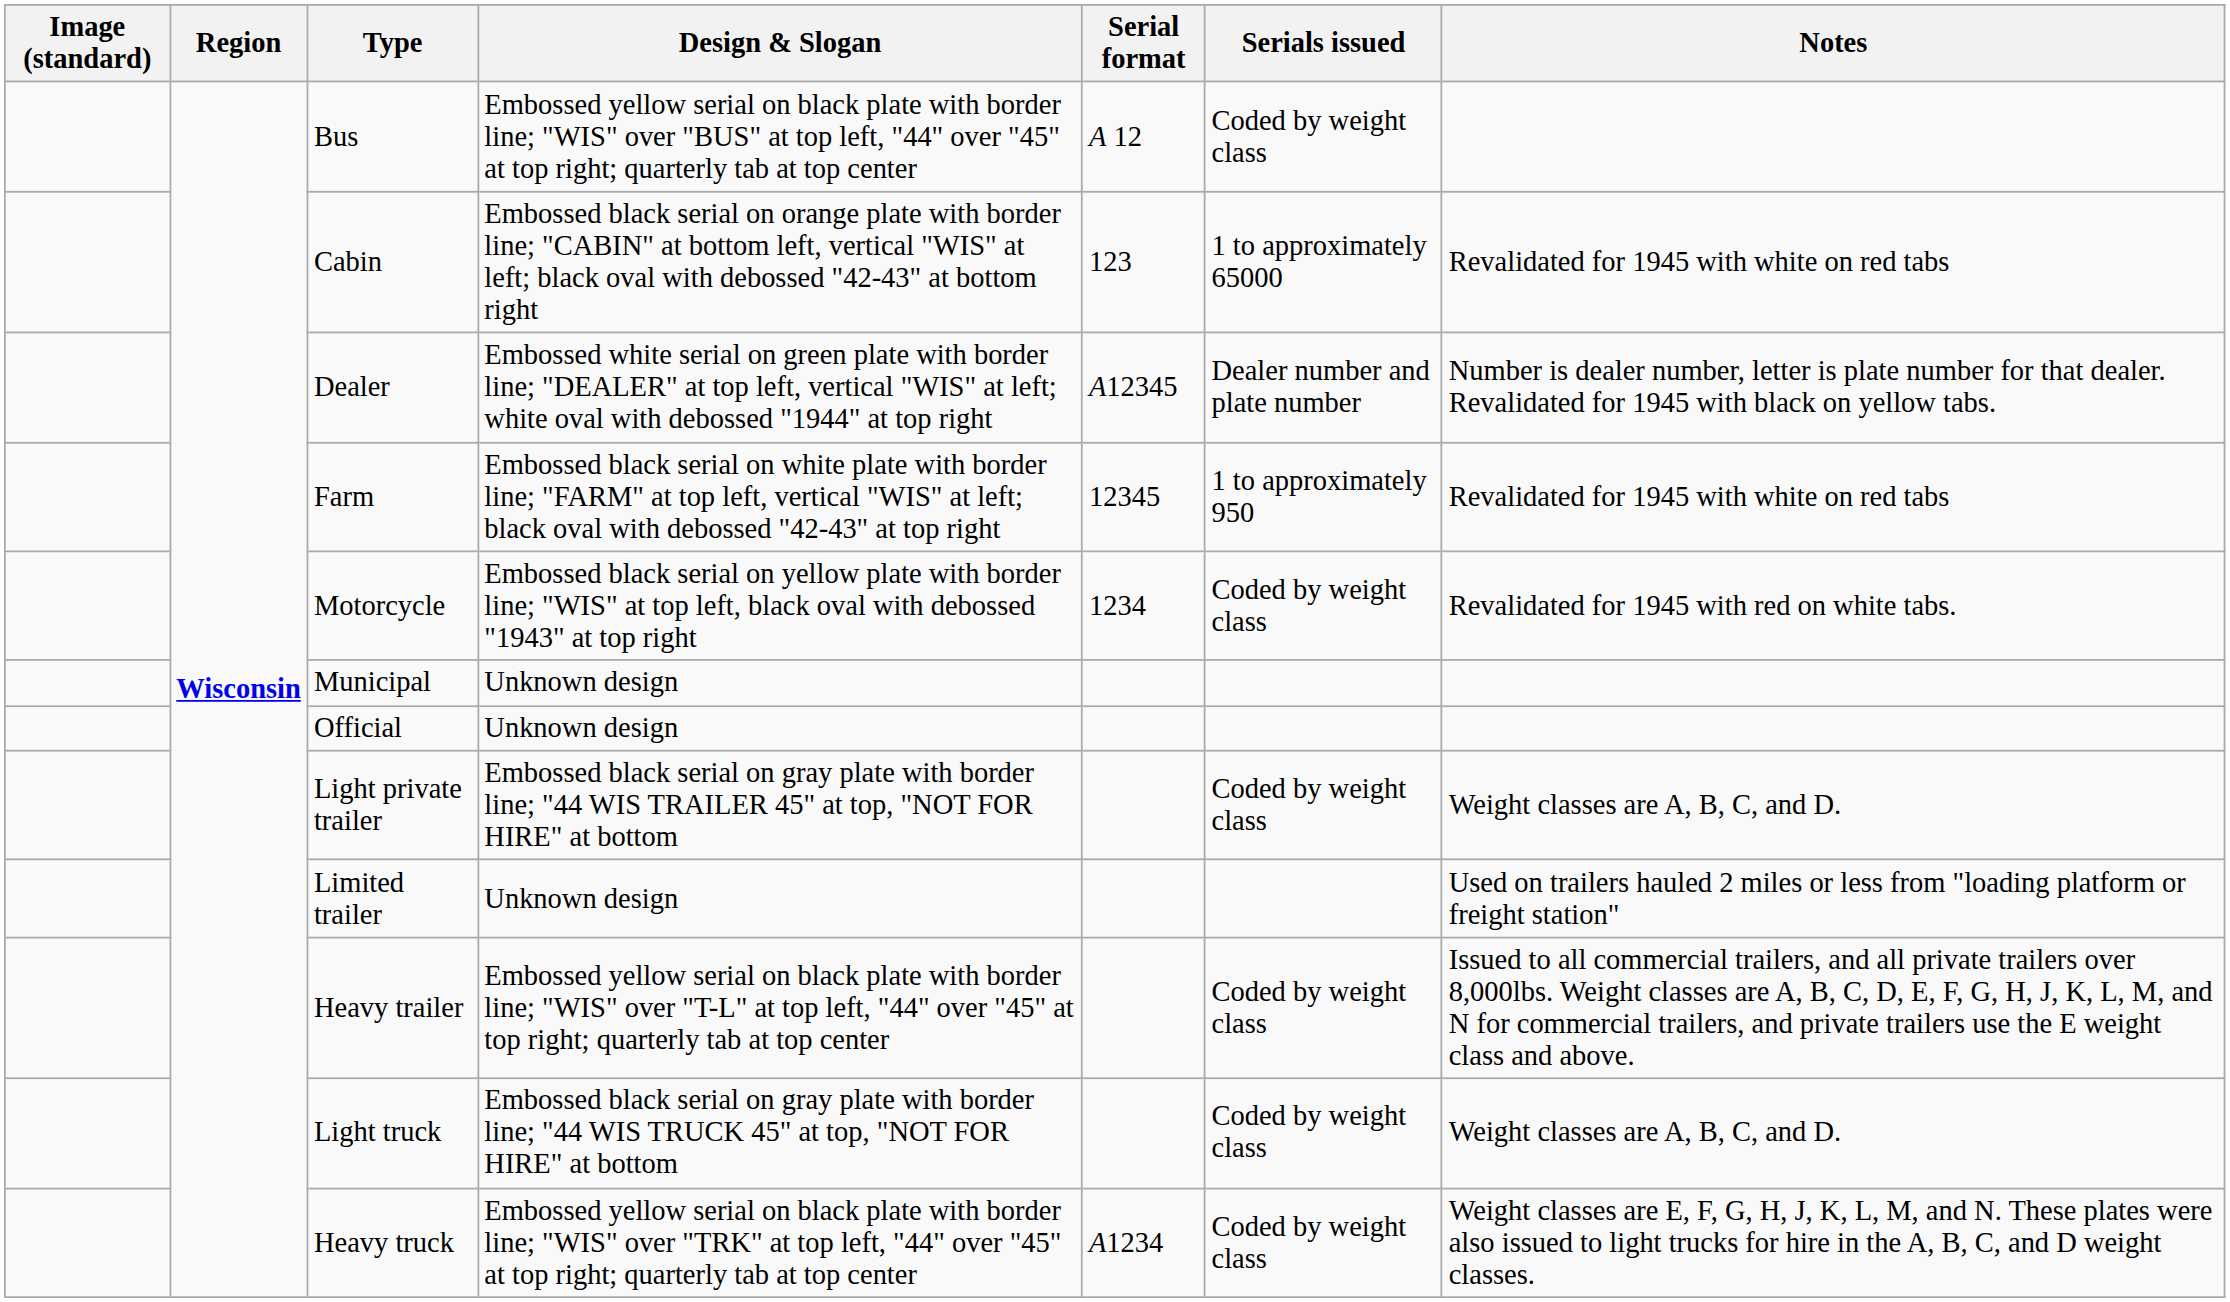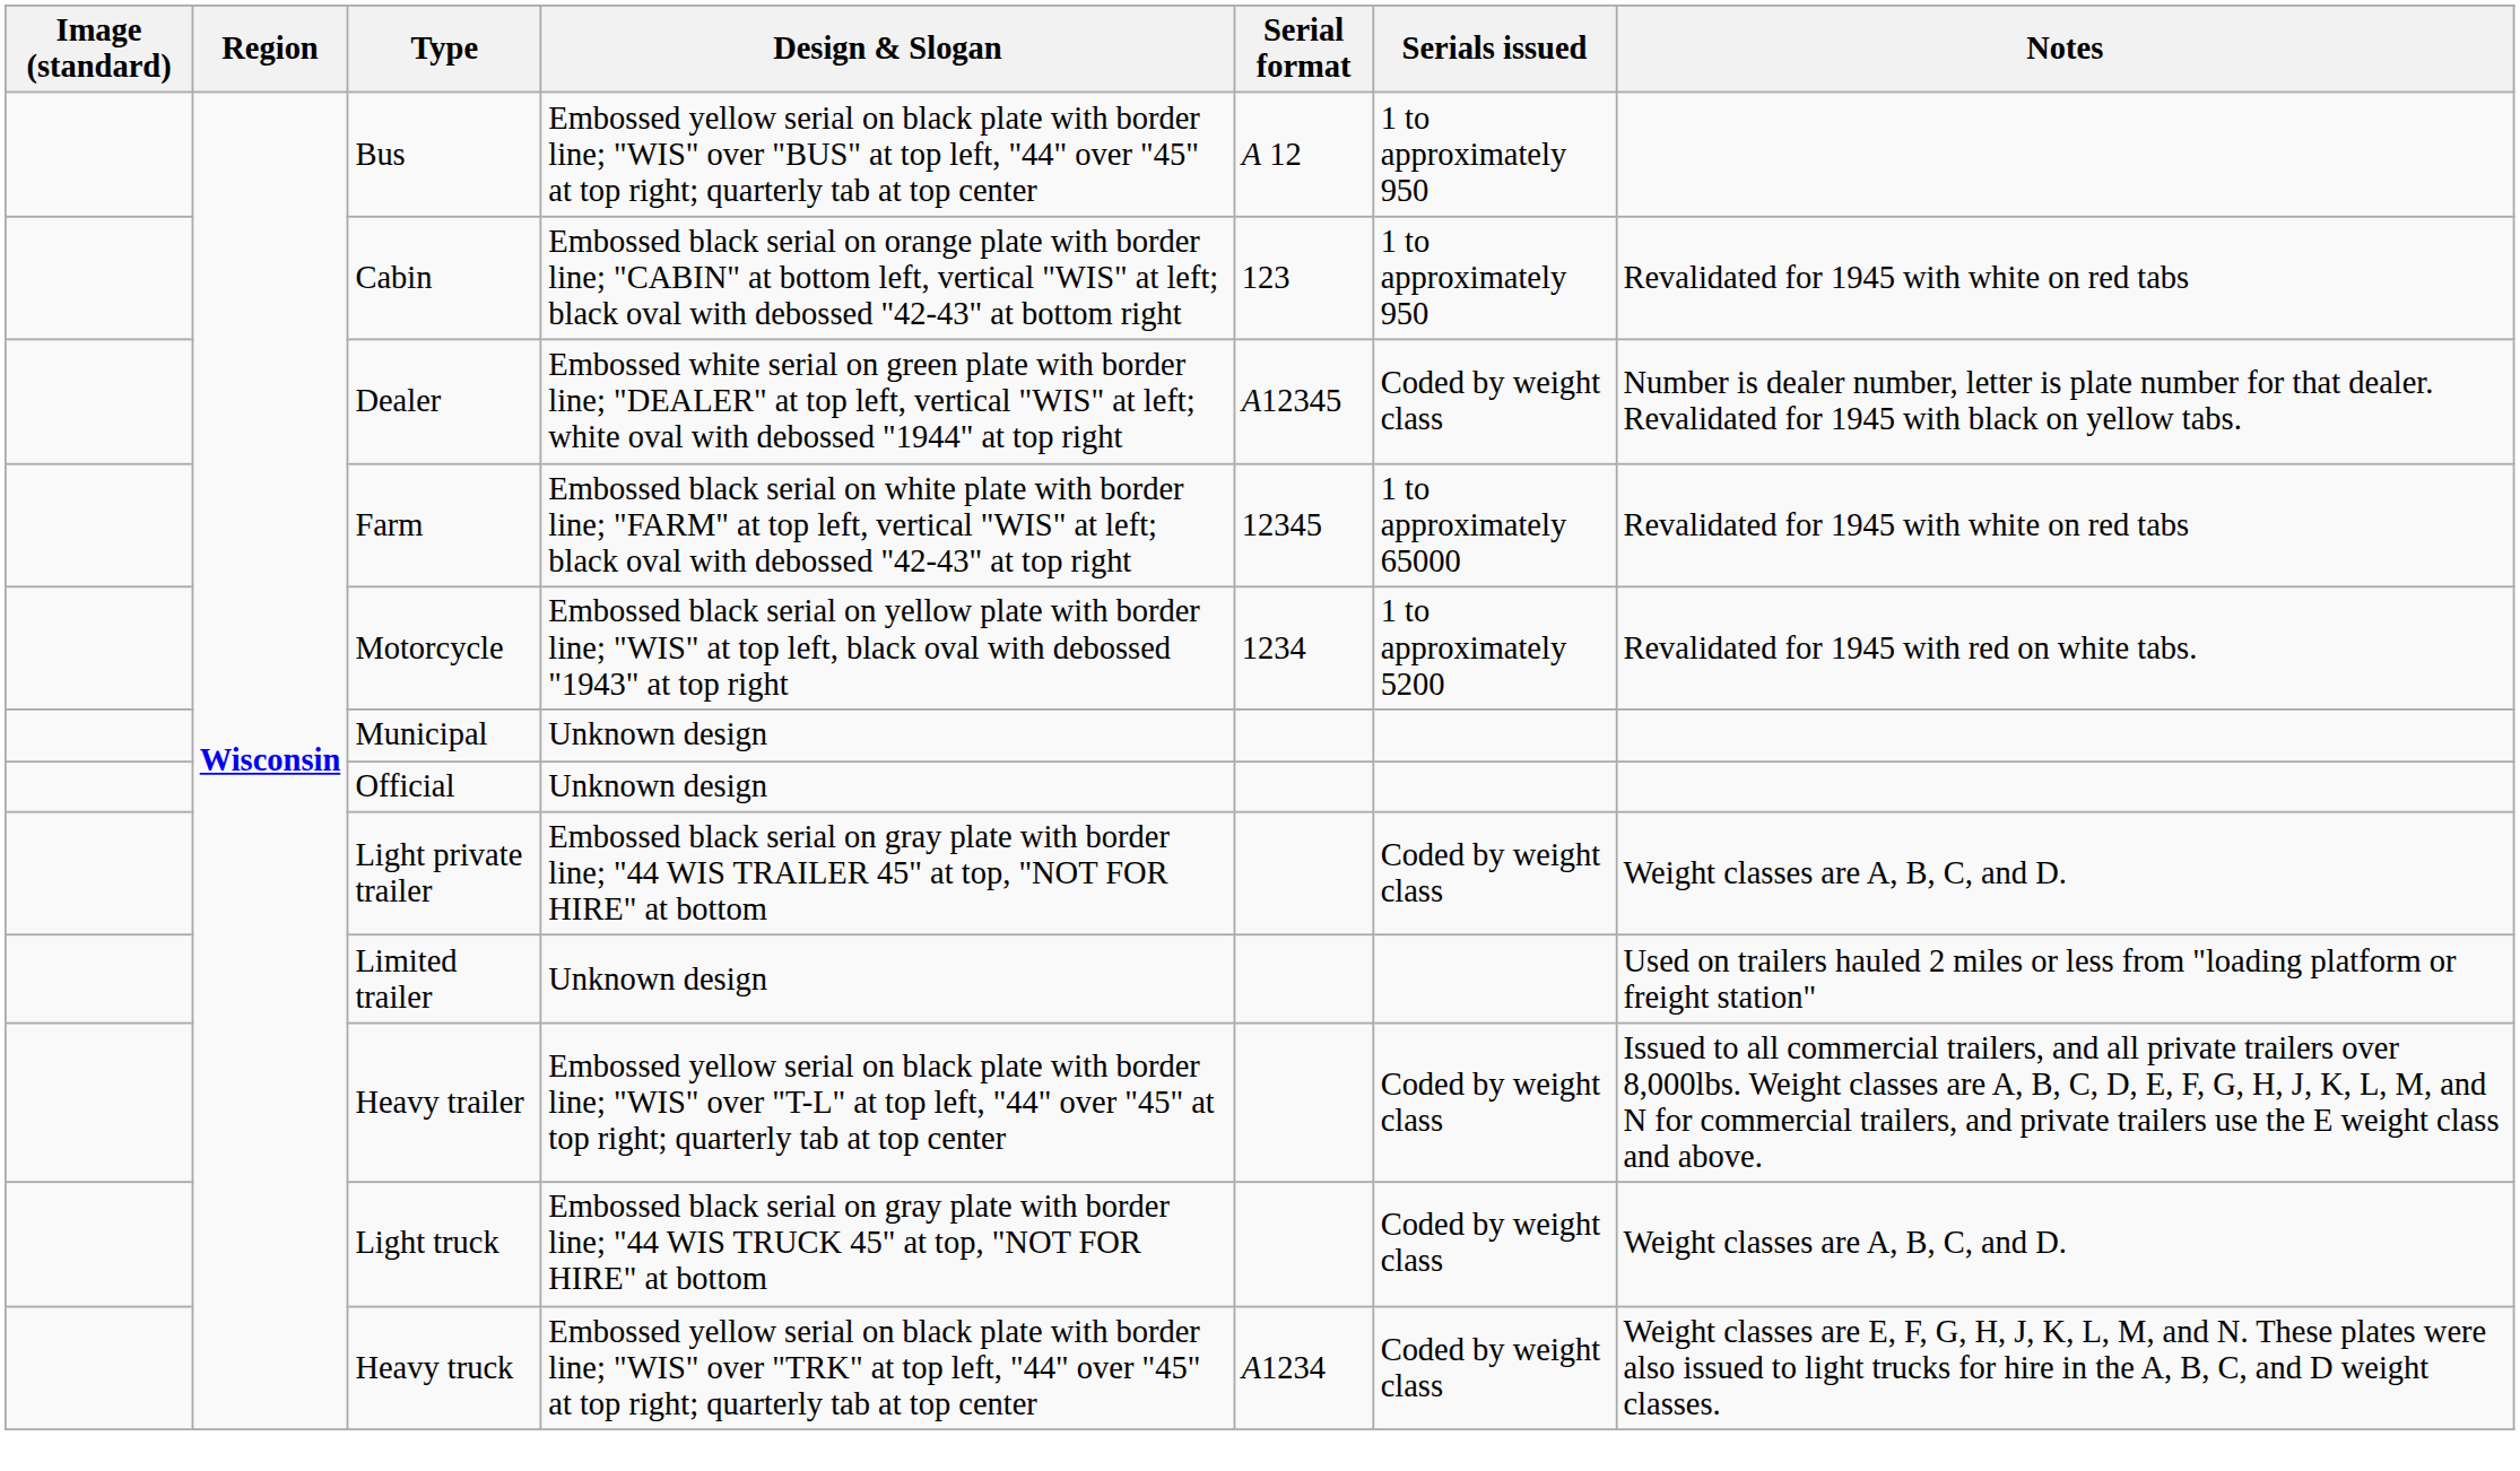Bus | Serials issued: Coded by weight class -> 1 to approximately 950
Cabin | Serials issued: 1 to approximately 65000 -> 1 to approximately 950
Dealer | Serials issued: Dealer number and plate number -> Coded by weight class
Farm | Serials issued: 1 to approximately 950 -> 1 to approximately 65000
Motorcycle | Serials issued: Coded by weight class -> 1 to approximately 5200
